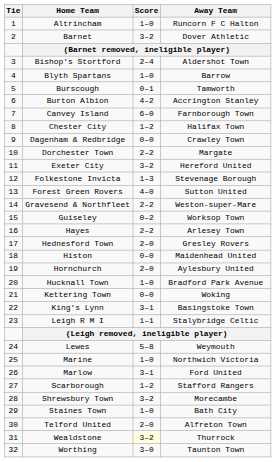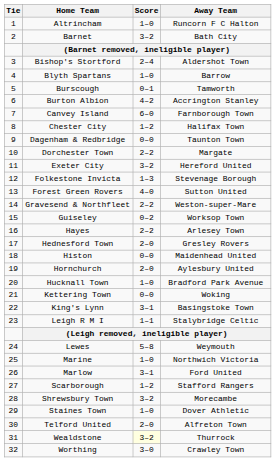Barnet | Away Team: Dover Athletic -> Bath City
Dagenham & Redbridge | Away Team: Crawley Town -> Taunton Town
Staines Town | Away Team: Bath City -> Dover Athletic
Worthing | Away Team: Taunton Town -> Crawley Town
